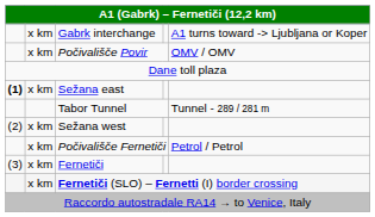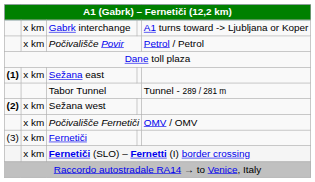Počivališče Povir | column 5: OMV / OMV -> Petrol / Petrol
Sežana west | column 1: normal -> bold
Počivališče Fernetiči | column 5: Petrol / Petrol -> OMV / OMV
